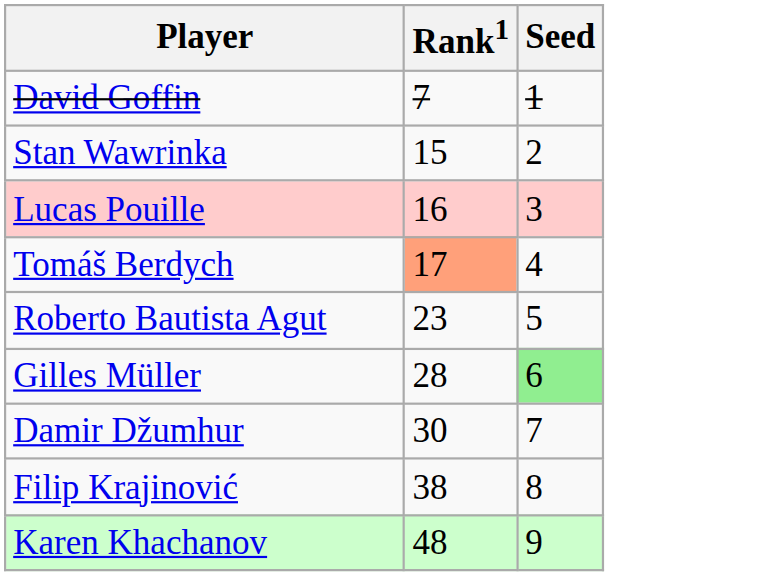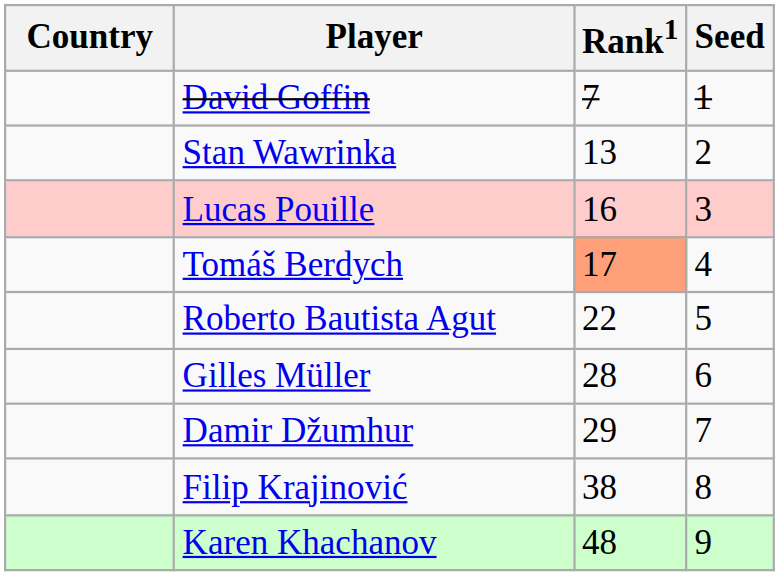+ column: Country
Stan Wawrinka | Rank1: 15 -> 13
Roberto Bautista Agut | Rank1: 23 -> 22
Gilles Müller | Seed: lightgreen background -> no background
Damir Džumhur | Rank1: 30 -> 29
